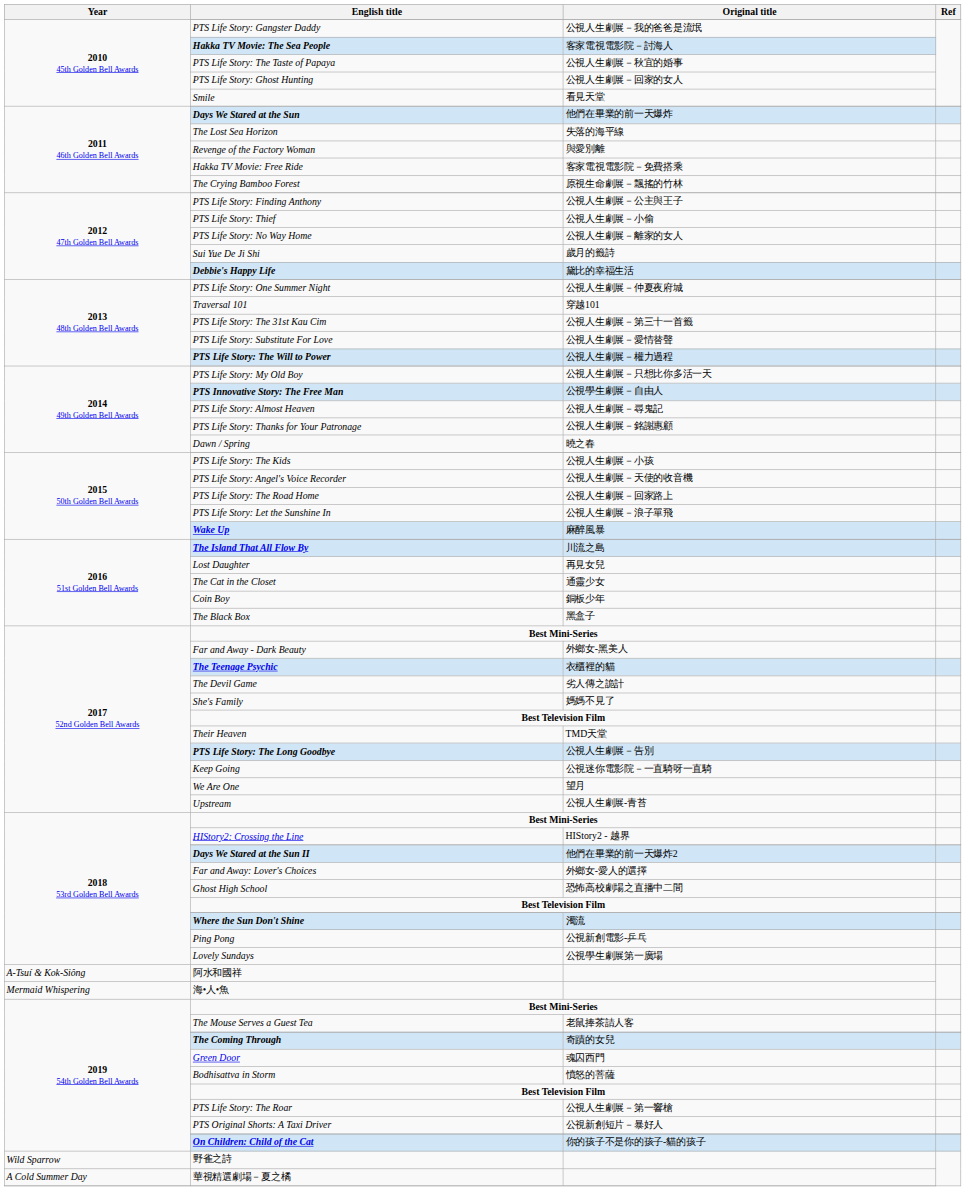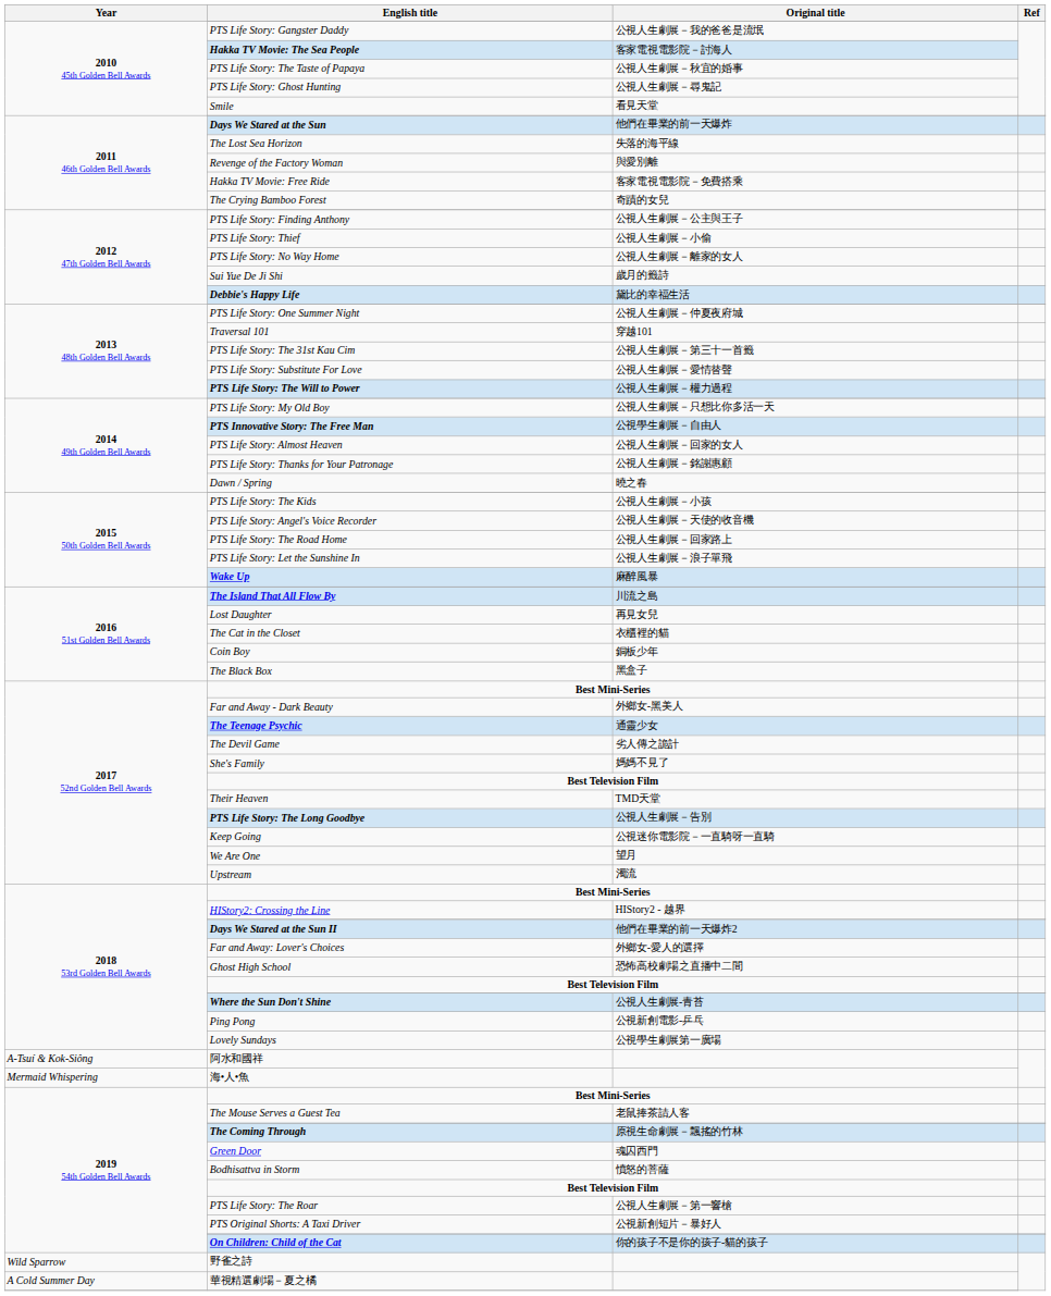PTS Life Story: Ghost Hunting | Original title: 公視人生劇展－回家的女人 -> 公視人生劇展－尋鬼記
The Crying Bamboo Forest | Original title: 原視生命劇展－飄搖的竹林 -> 奇蹟的女兒
PTS Life Story: Almost Heaven | Original title: 公視人生劇展－尋鬼記 -> 公視人生劇展－回家的女人
The Cat in the Closet | Original title: 通靈少女 -> 衣櫃裡的貓
The Teenage Psychic | Original title: 衣櫃裡的貓 -> 通靈少女
Upstream | Original title: 公視人生劇展-青苔 -> 濁流
Where the Sun Don't Shine | Original title: 濁流 -> 公視人生劇展-青苔
The Coming Through | Original title: 奇蹟的女兒 -> 原視生命劇展－飄搖的竹林
